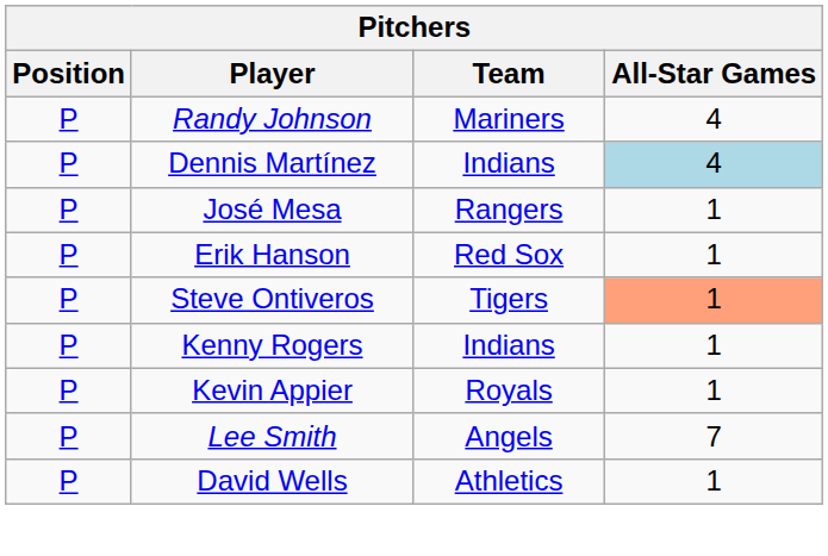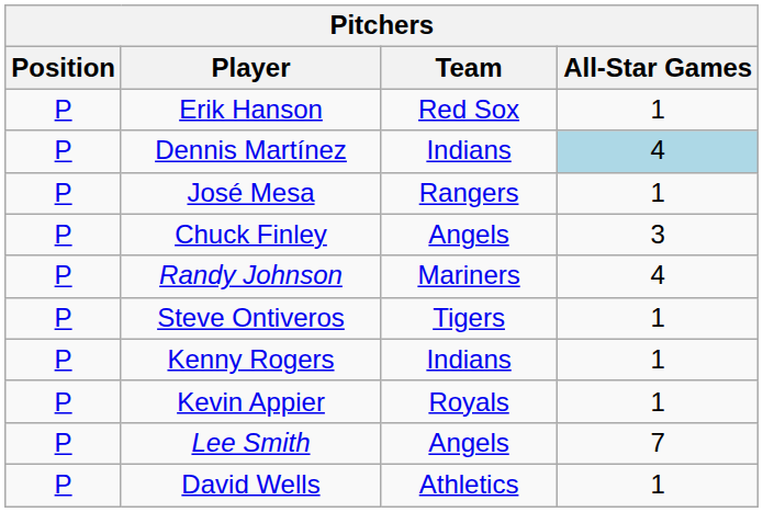rows swapped: Erik Hanson <-> Randy Johnson
+ row: P | Chuck Finley | Angels | 3
Steve Ontiveros | All-Star Games: lightsalmon background -> no background
